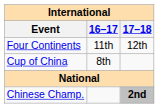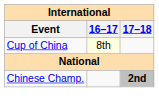- row: Four Continents | 11th | 12th
Cup of China | 16–17: no background -> lightyellow background
